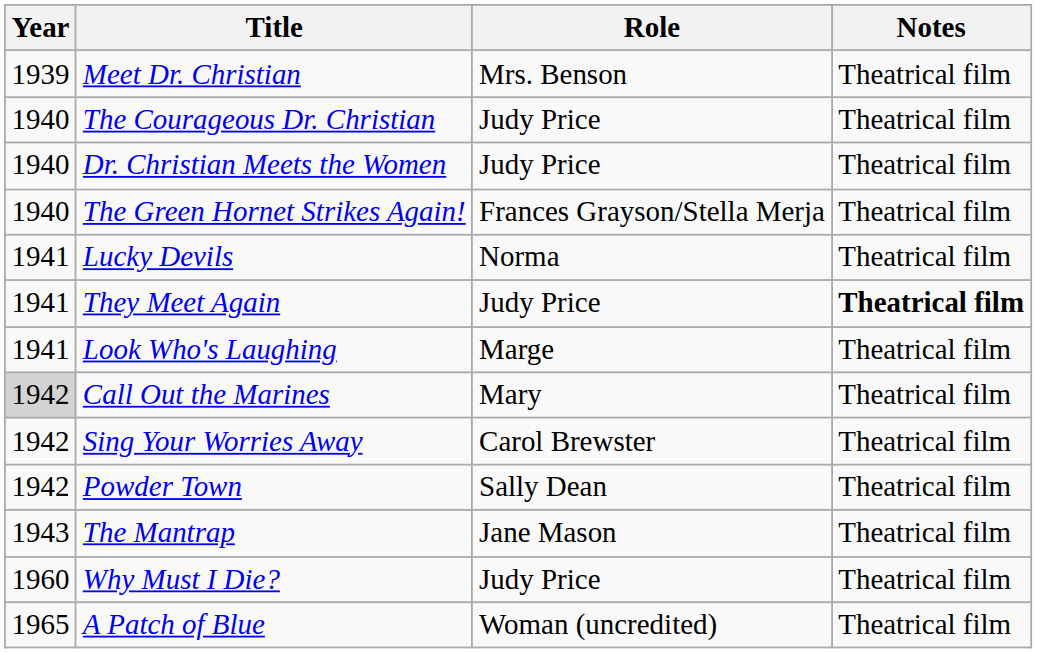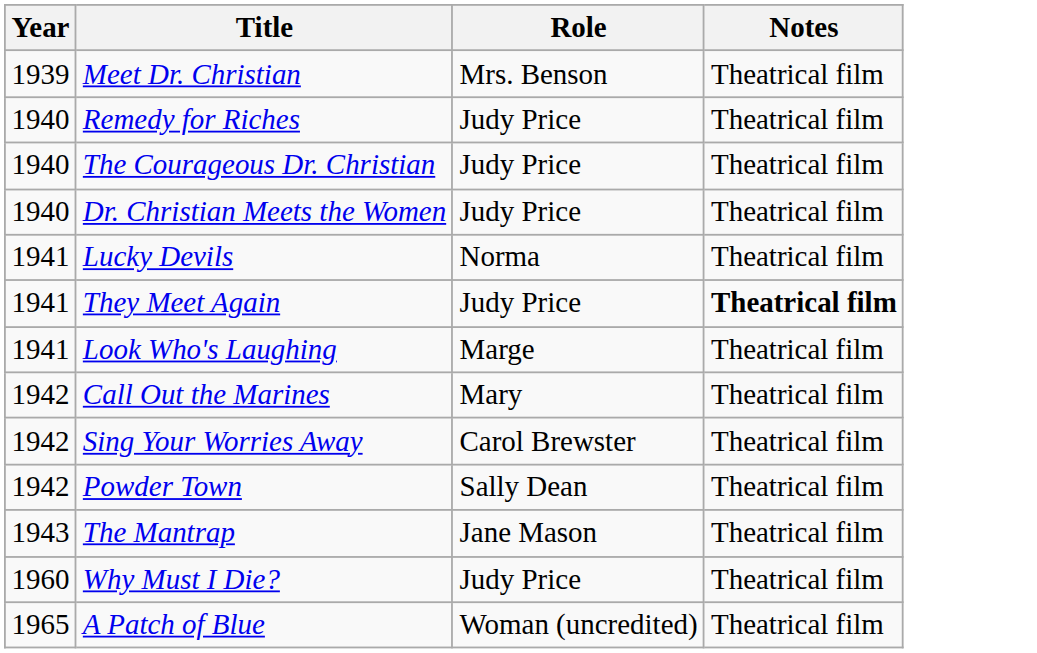+ row: 1940 | Remedy for Riches | Judy Price | Theatrical film
- row: 1940 | The Green Hornet Strikes Again! | Frances Grayson/Stella Merja | Theatrical film
Call Out the Marines | Year: lightgrey background -> no background
